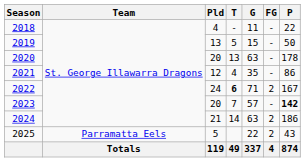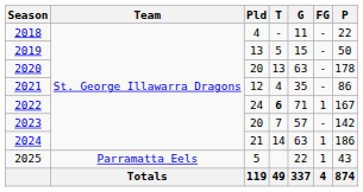2022 | FG: 2 -> 1
2023 | P: bold -> normal
2024 | FG: 2 -> 1
2025 | FG: 2 -> 1
